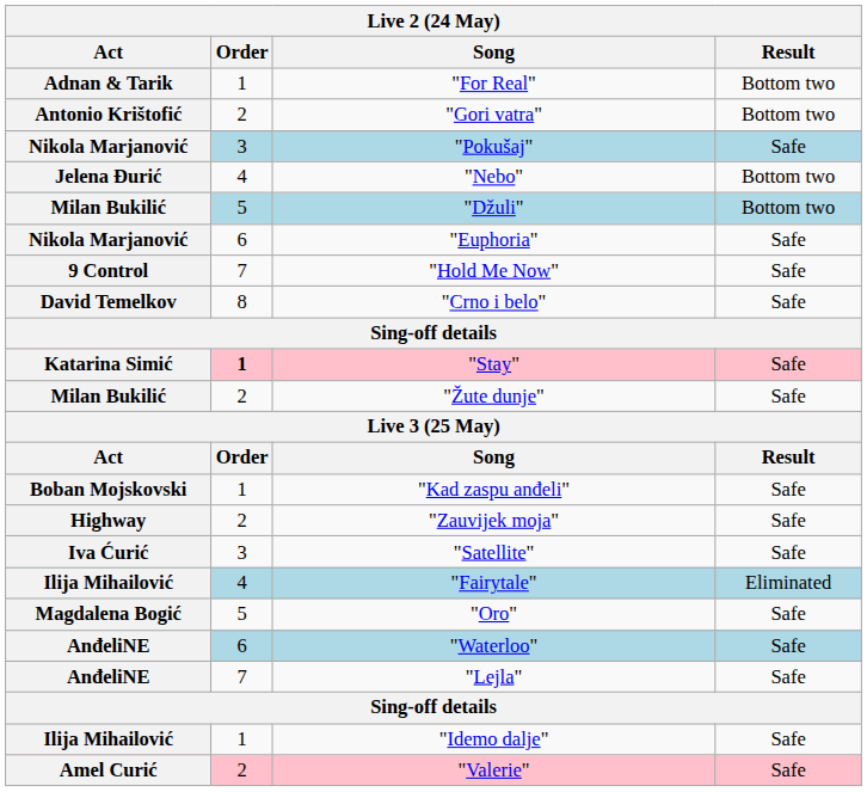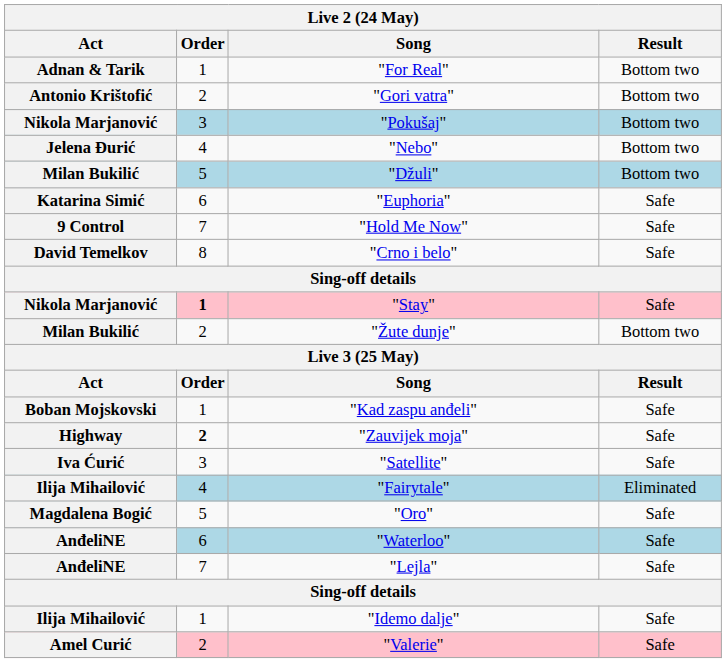"Pokušaj" | Result: Safe -> Bottom two
"Euphoria" | Act: Nikola Marjanović -> Katarina Simić
"Stay" | Act: Katarina Simić -> Nikola Marjanović
"Žute dunje" | Result: Safe -> Bottom two
"Zauvijek moja" | Order: normal -> bold
